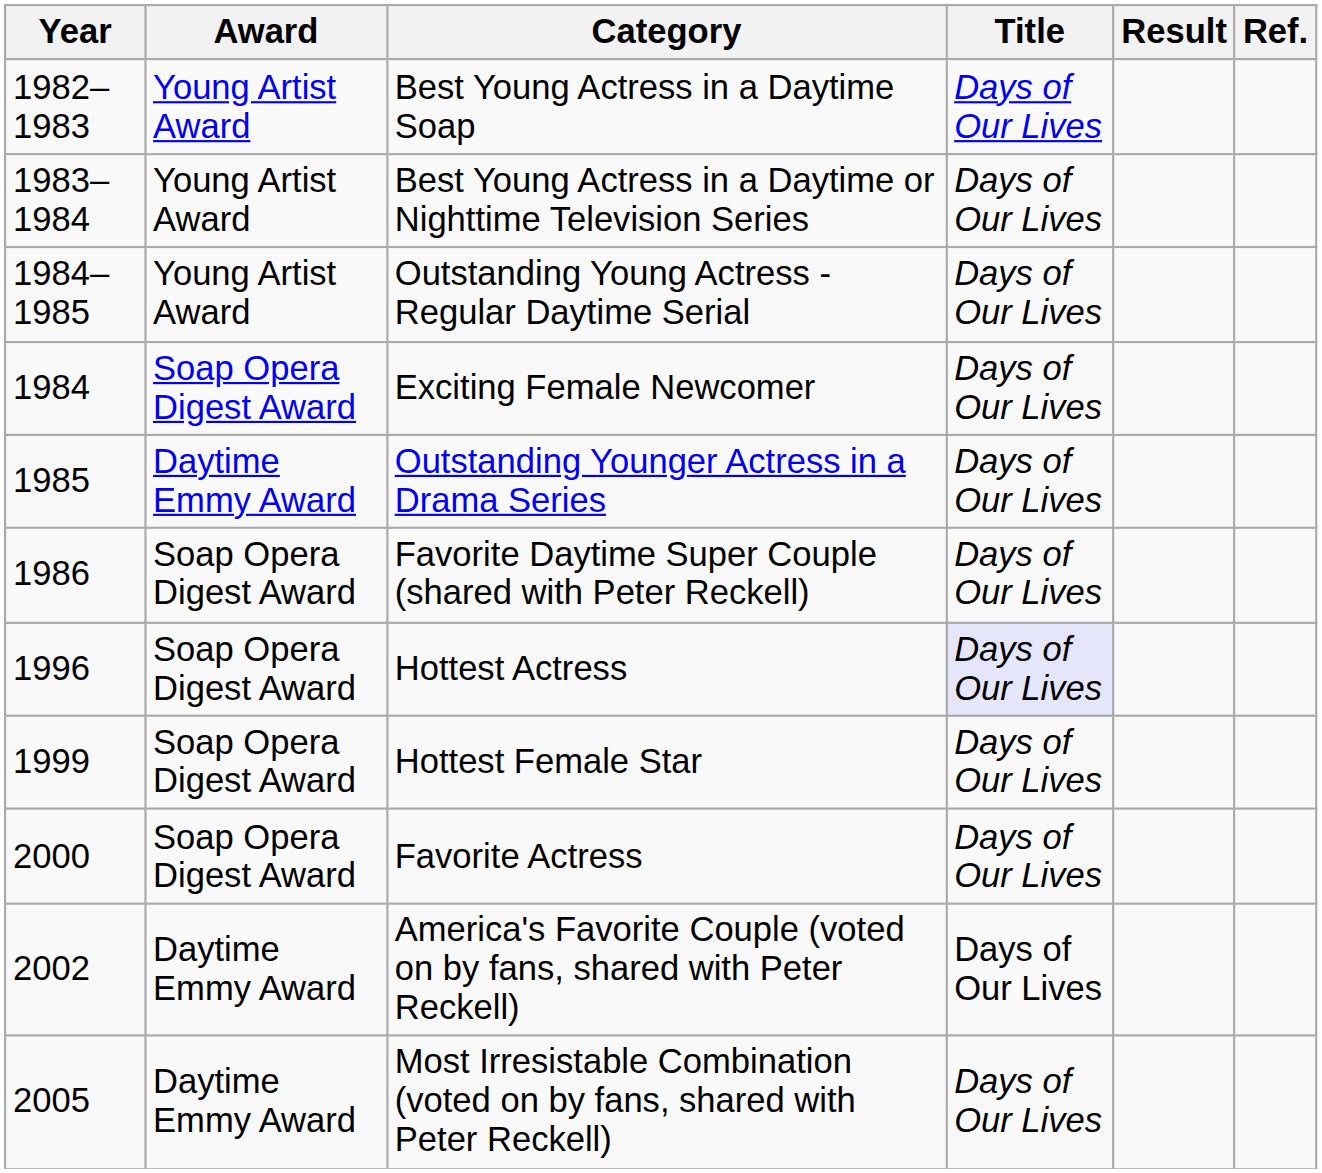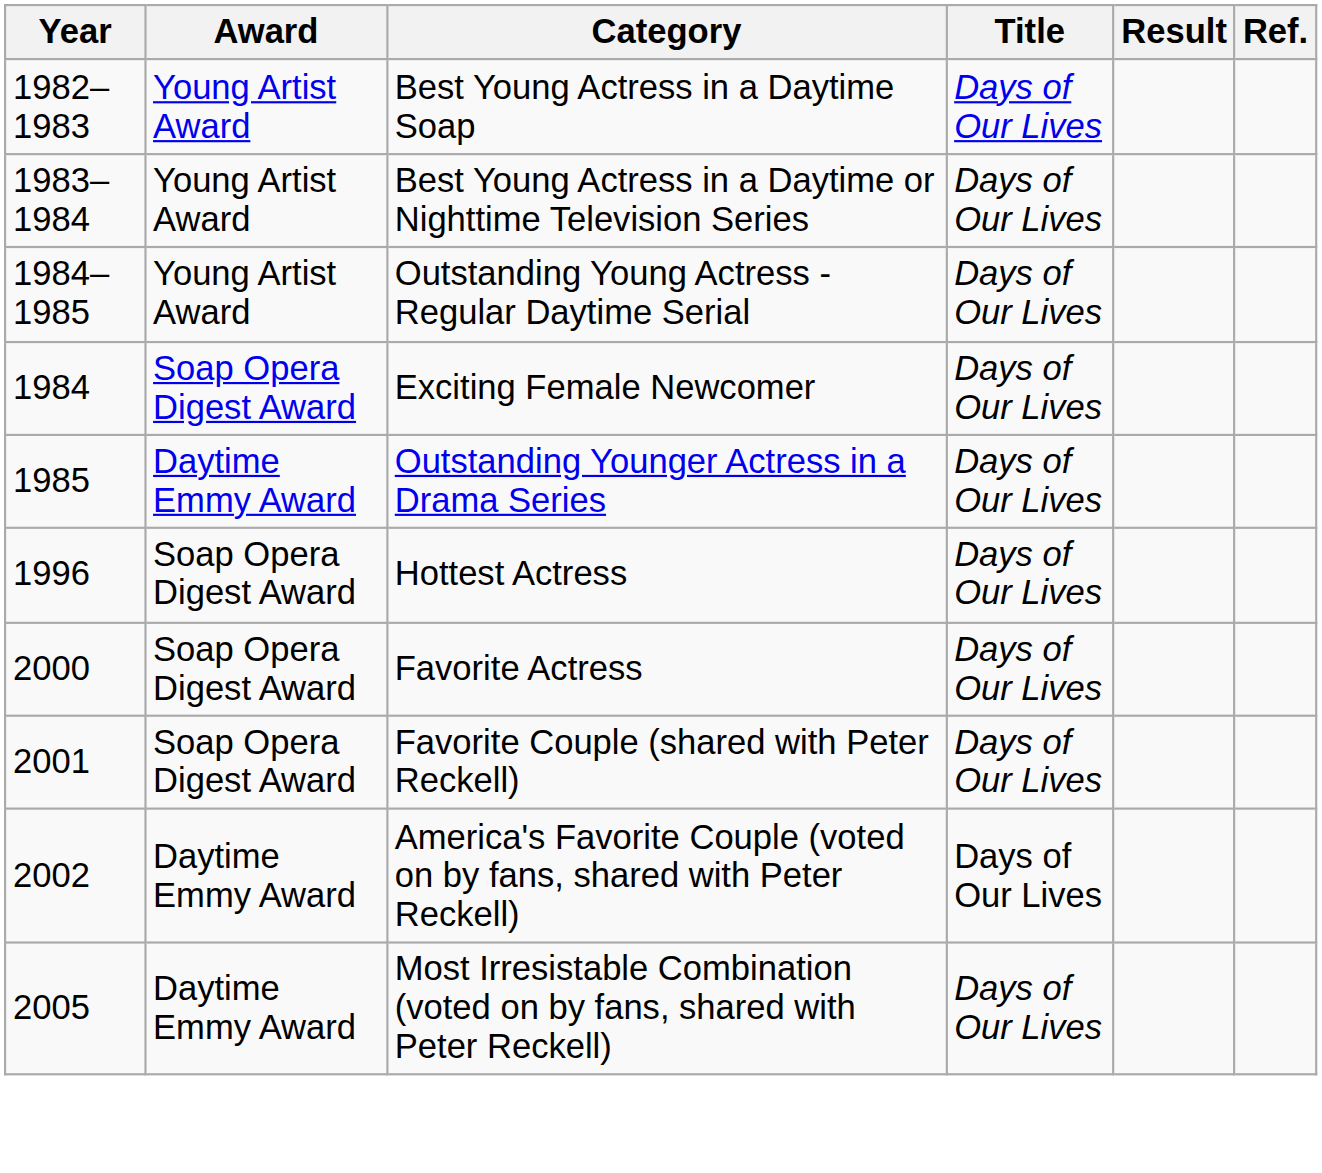- row: 1986 | Soap Opera Digest Award | Favorite Daytime Super Couple (shared with Peter Reckell) | Days of Our Lives
Hottest Actress | Title: lavender background -> no background
- row: 1999 | Soap Opera Digest Award | Hottest Female Star | Days of Our Lives
+ row: 2001 | Soap Opera Digest Award | Favorite Couple (shared with Peter Reckell) | Days of Our Lives
